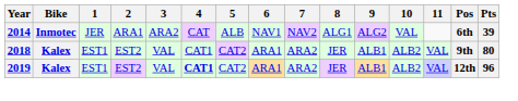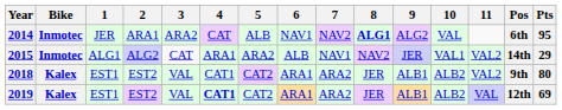2014 | 8: normal -> bold
2014 | Pts: 39 -> 95
+ row: 2015 | Inmotec | ALG1 | ALG2 | CAT | ARA1 | ARA2 | ALB | NAV1 | NAV2 | JER | VAL1 | VAL2 | 14th | 29
2018 | 11: VAL -> VAL2
2019 | Pts: 96 -> 69
